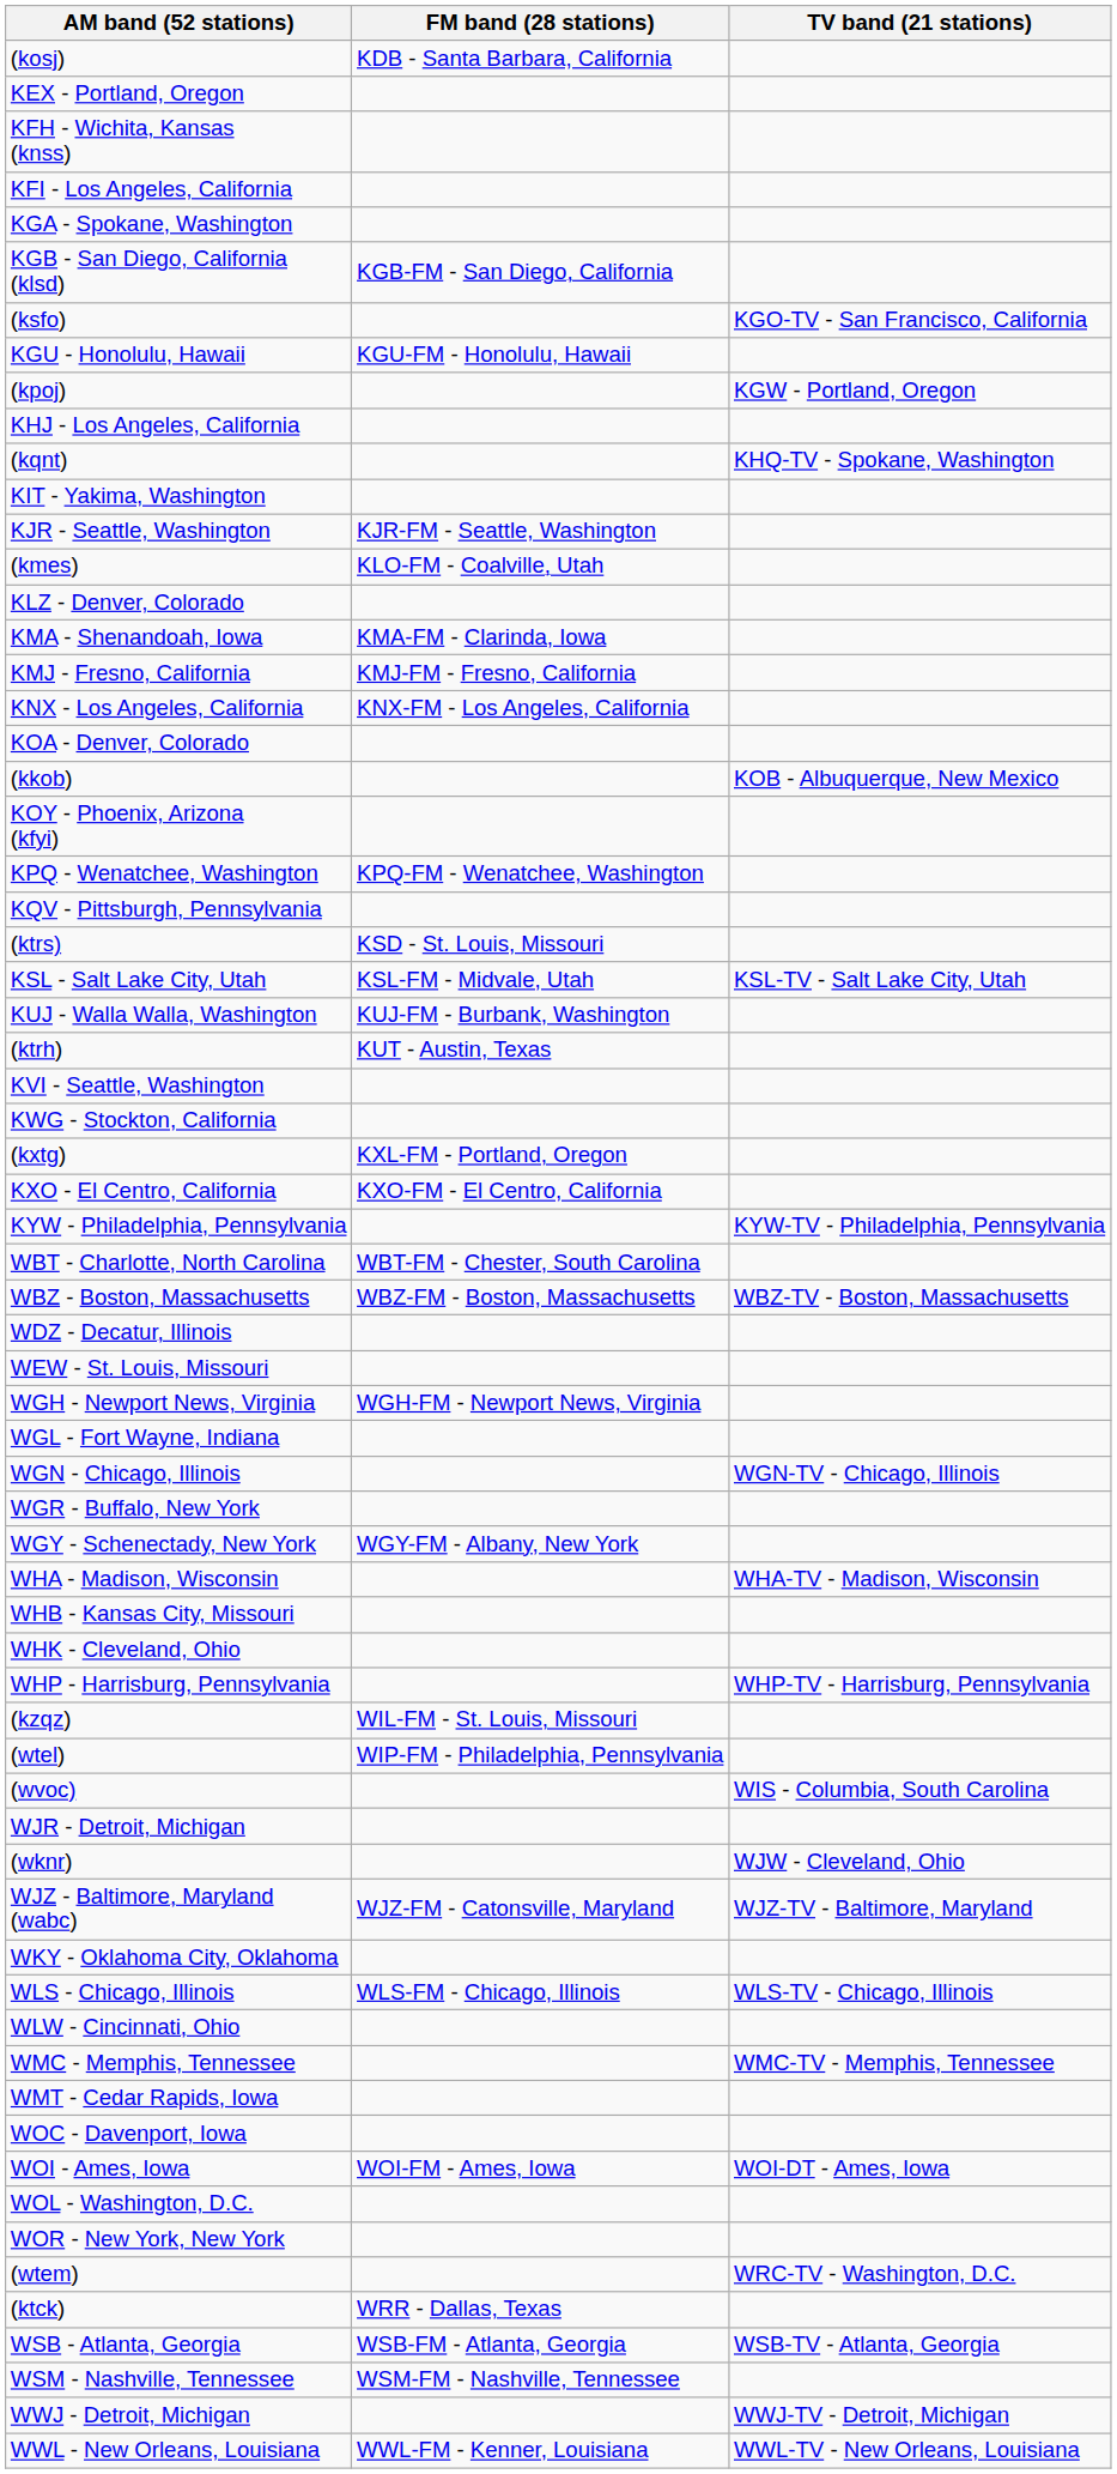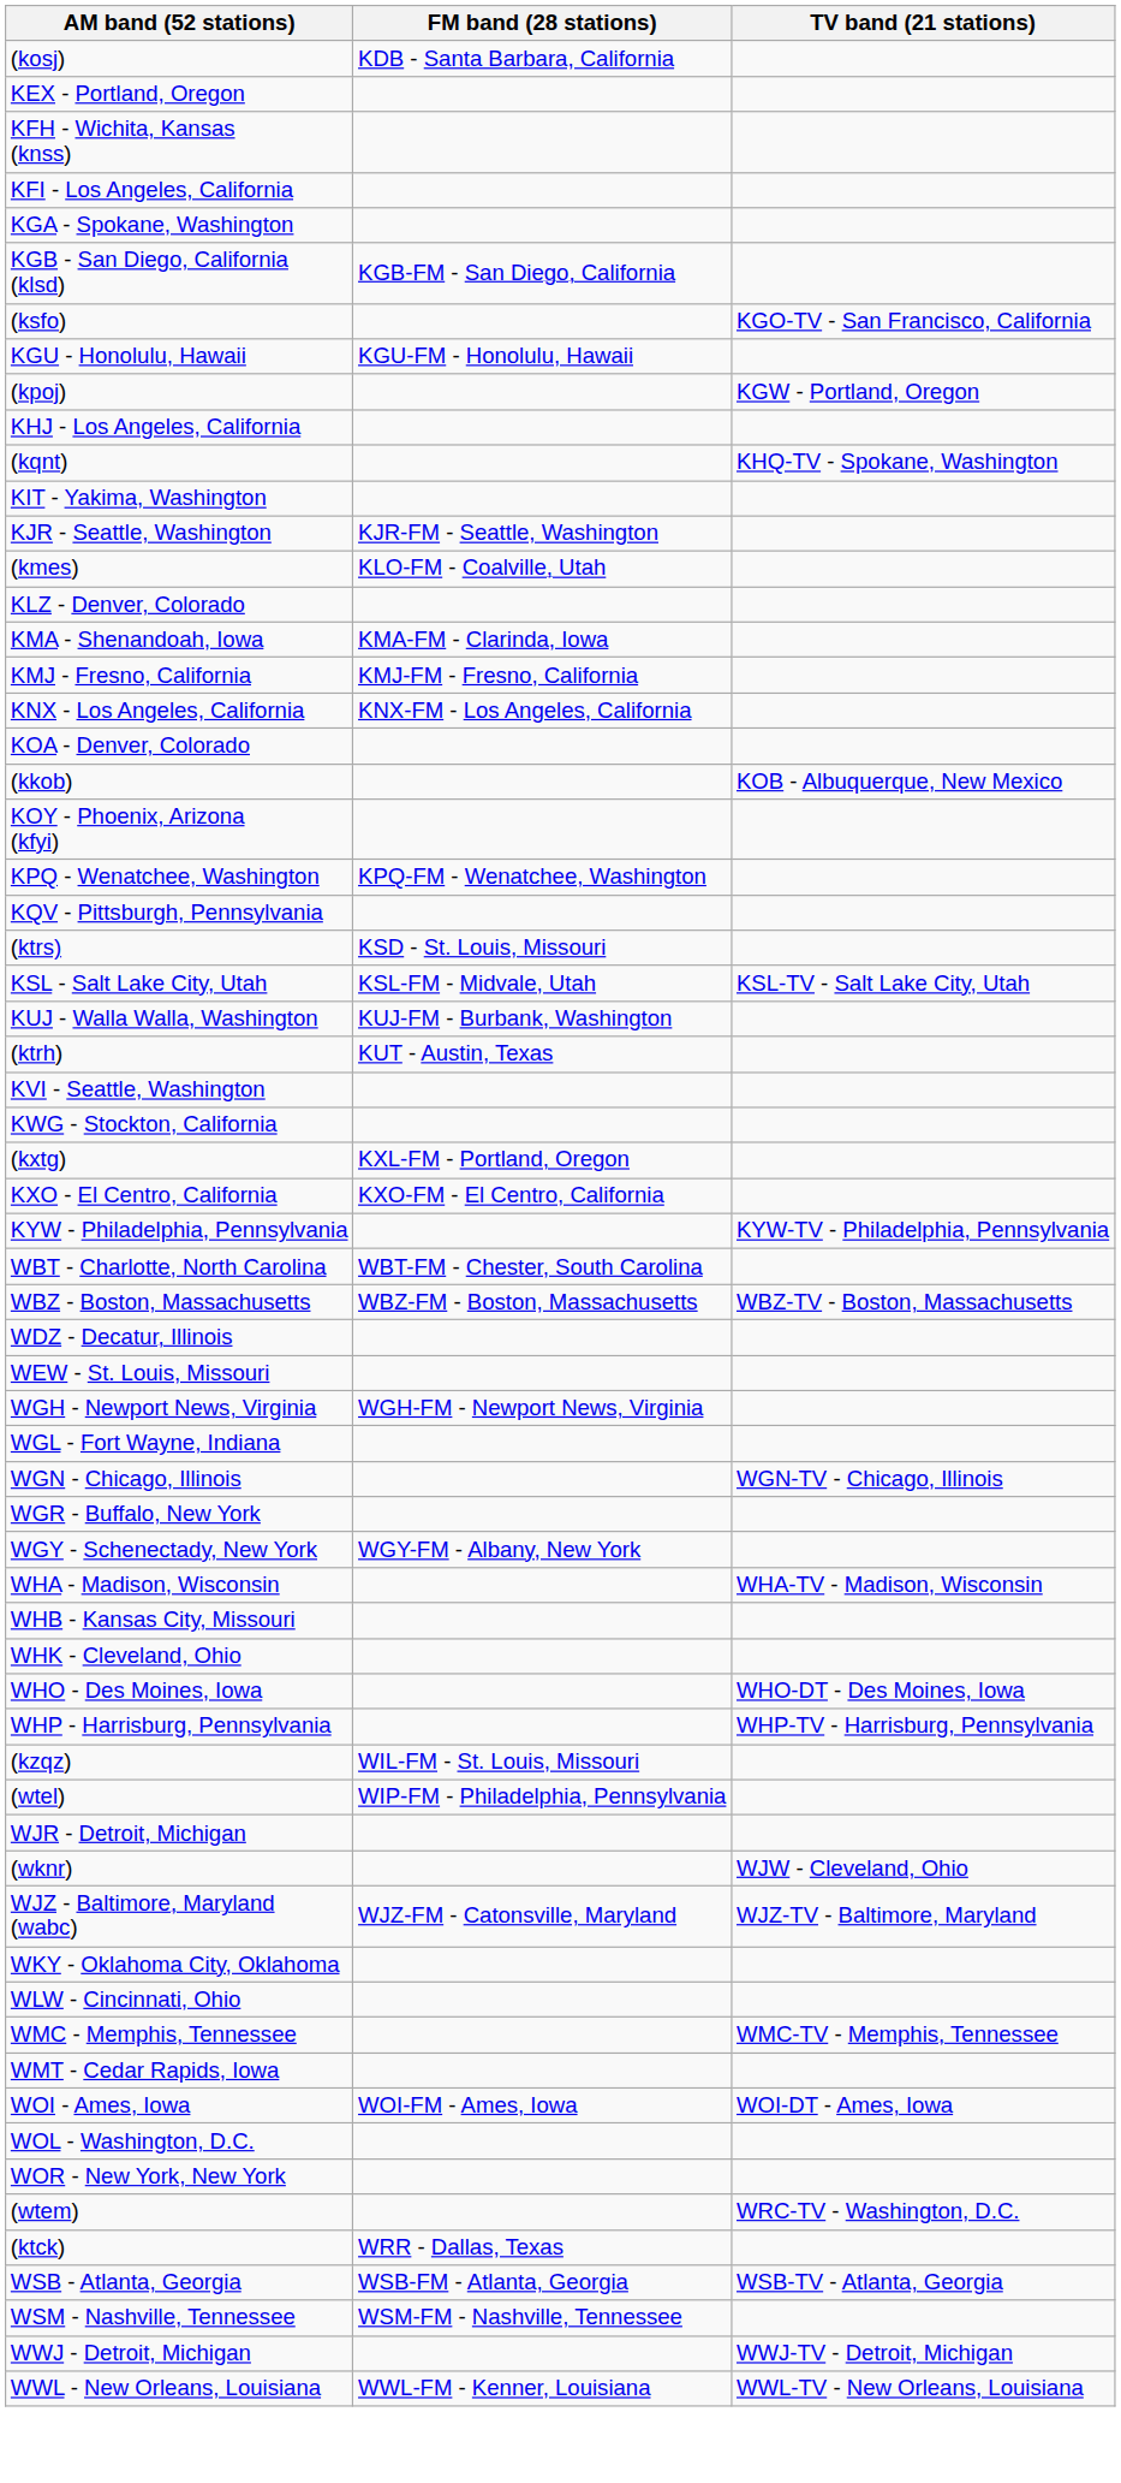+ row: WHO - Des Moines, Iowa | WHO-DT - Des Moines, Iowa
- row: (wvoc) | WIS - Columbia, South Carolina
- row: WLS - Chicago, Illinois | WLS-FM - Chicago, Illinois | WLS-TV - Chicago, Illinois
- row: WOC - Davenport, Iowa
